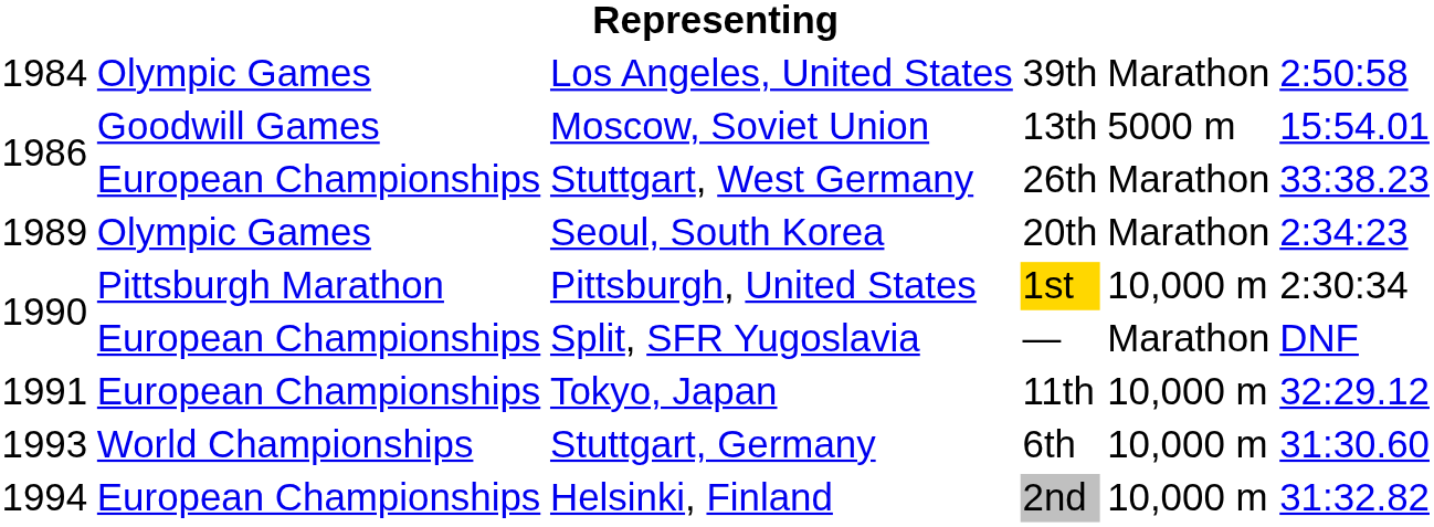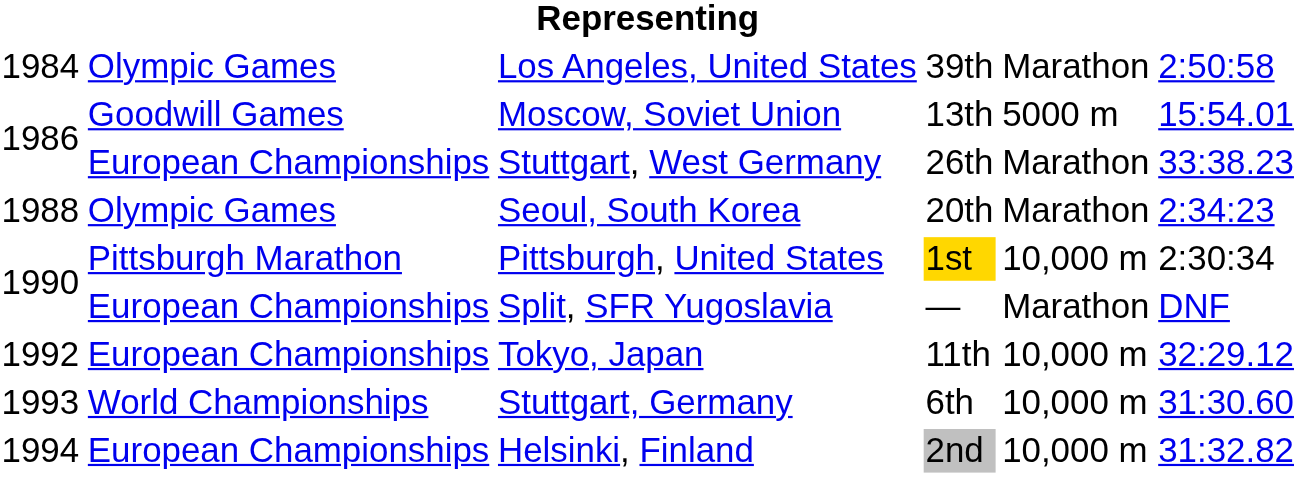Seoul, South Korea | column 1: 1989 -> 1988
Tokyo, Japan | column 1: 1991 -> 1992
